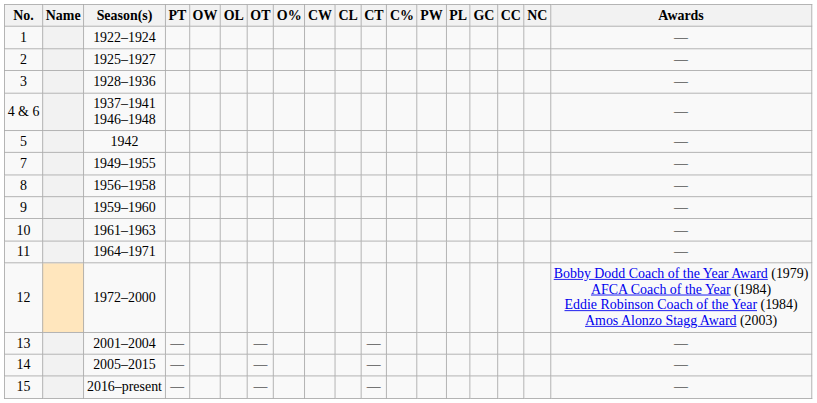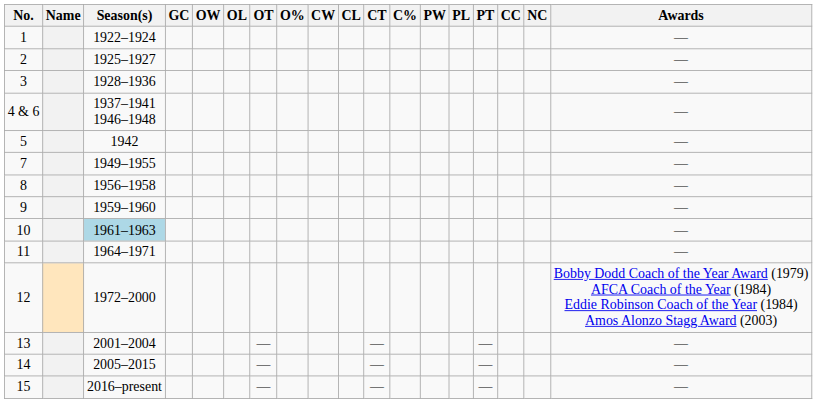columns swapped: GC <-> PT
10 | Season(s): no background -> lightblue background
